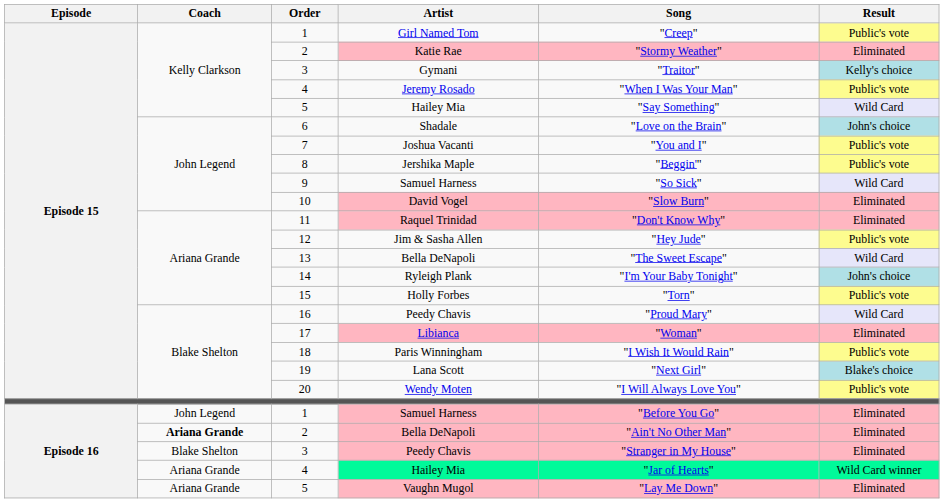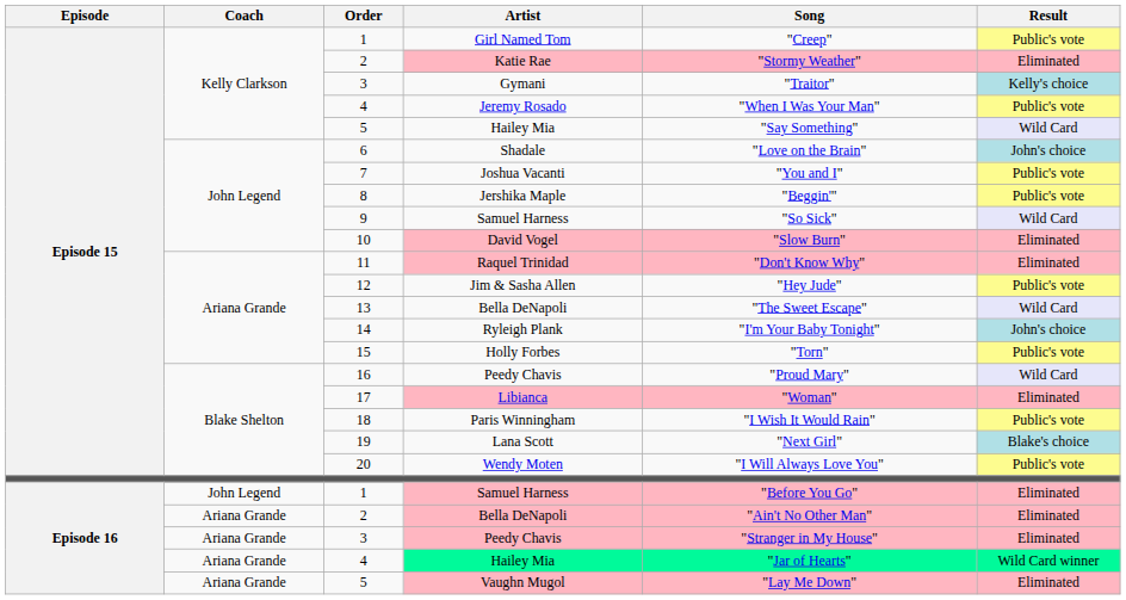2 / Bella DeNapoli | Coach: bold -> normal
3 / Peedy Chavis | Coach: Blake Shelton -> Ariana Grande
